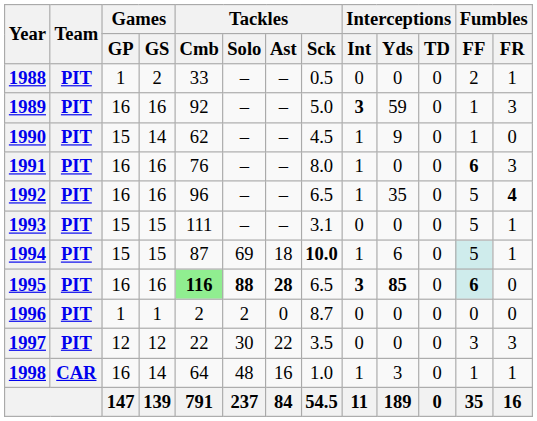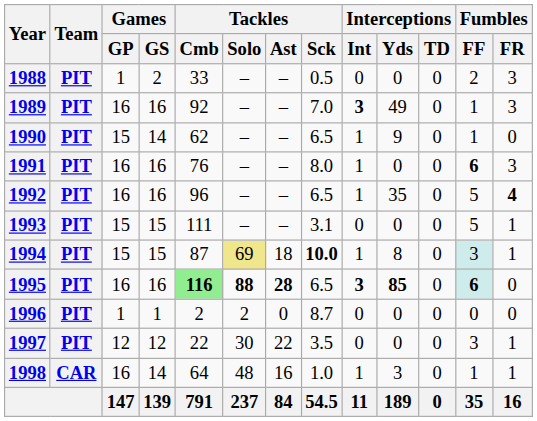1988 | Fumbles / FR: 1 -> 3
1989 | Tackles / Sck: 5.0 -> 7.0
1989 | Interceptions / Yds: 59 -> 49
1990 | Tackles / Sck: 4.5 -> 6.5
1994 | Tackles / Solo: no background -> khaki background
1994 | Interceptions / Yds: 6 -> 8
1994 | Fumbles / FF: 5 -> 3
1997 | Fumbles / FR: 3 -> 1
